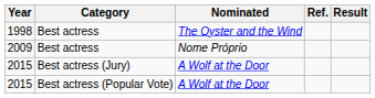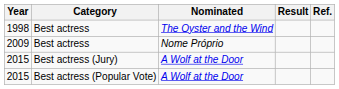columns swapped: Result <-> Ref.
